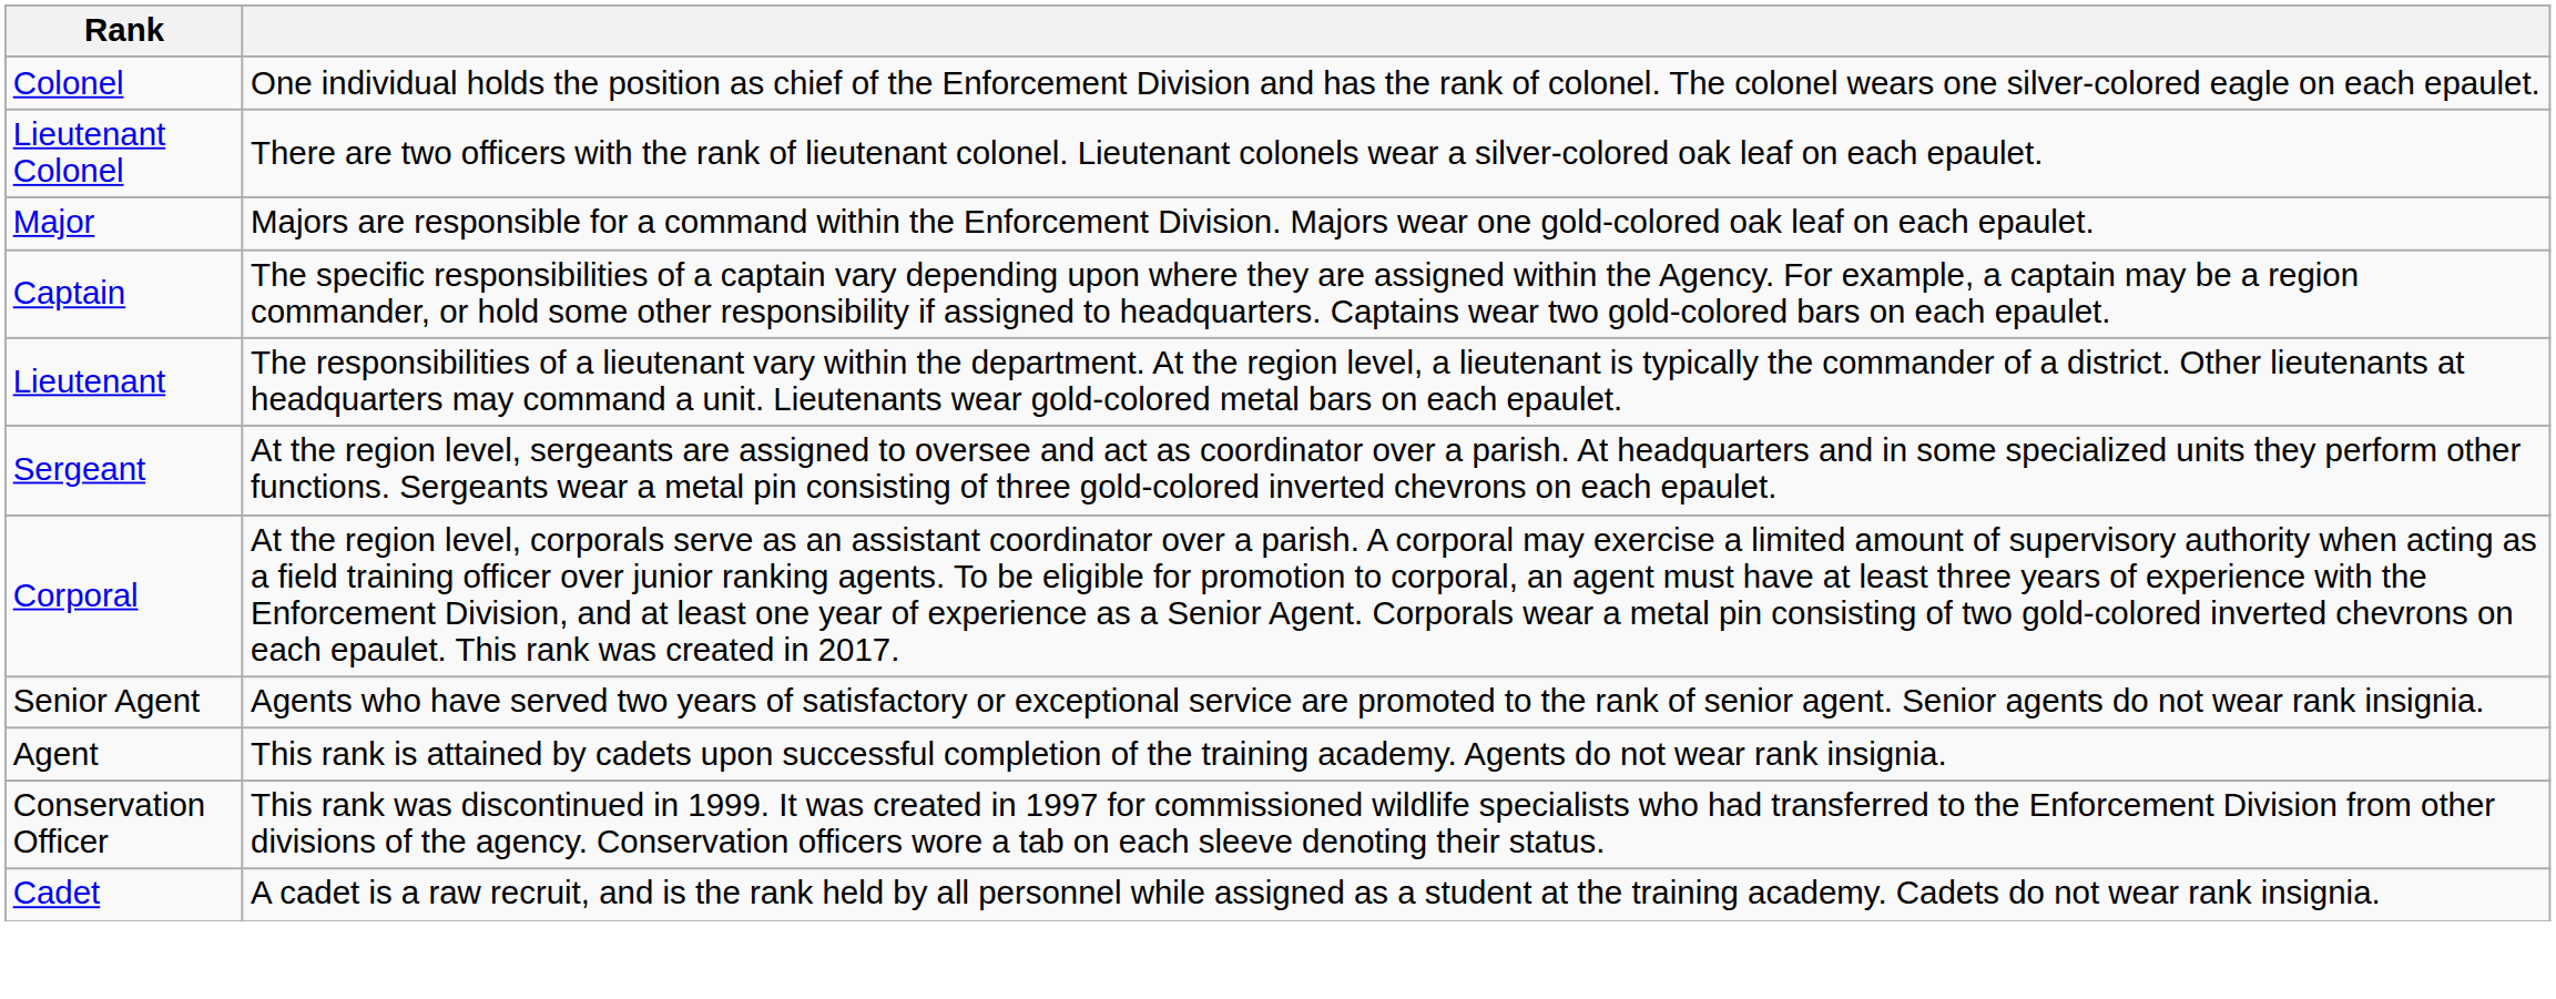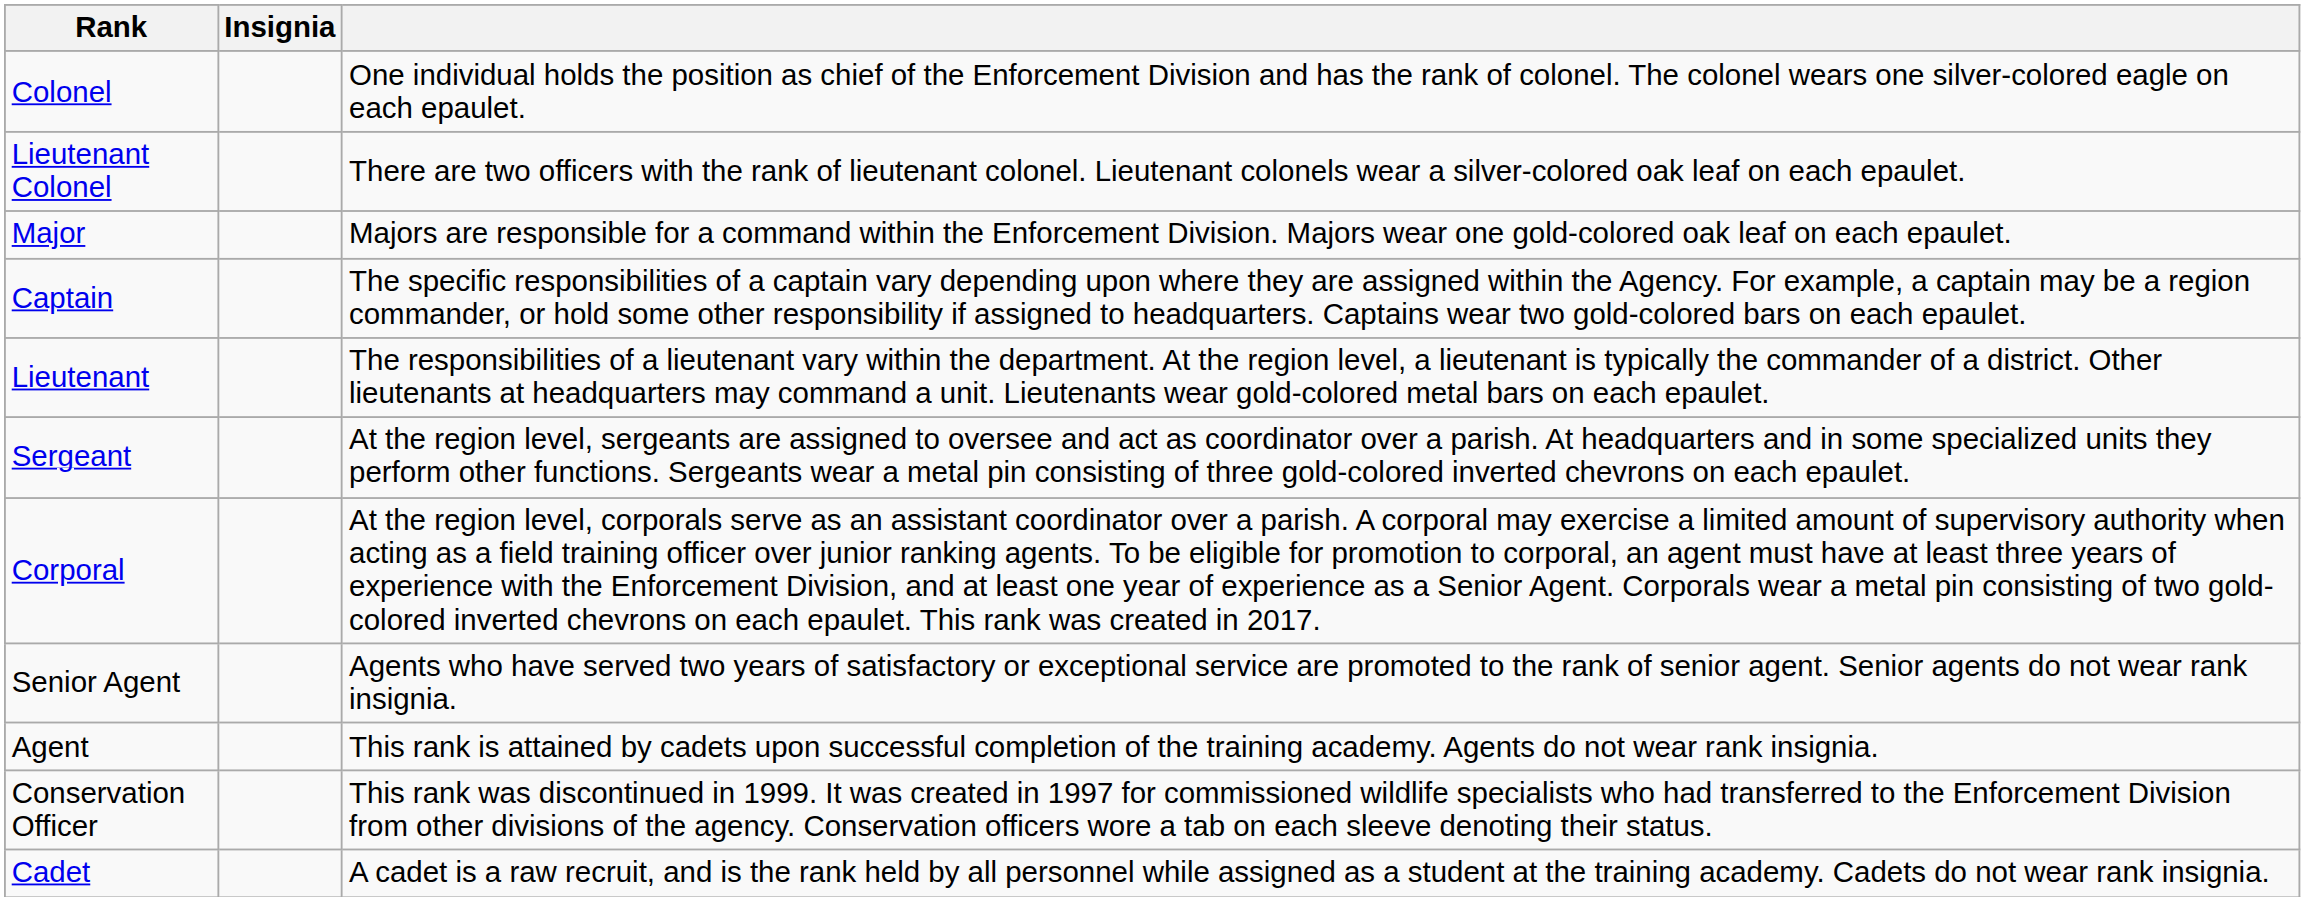+ column: Insignia
